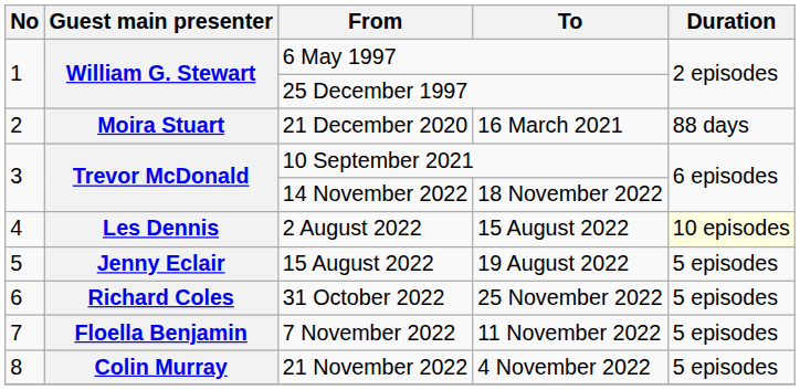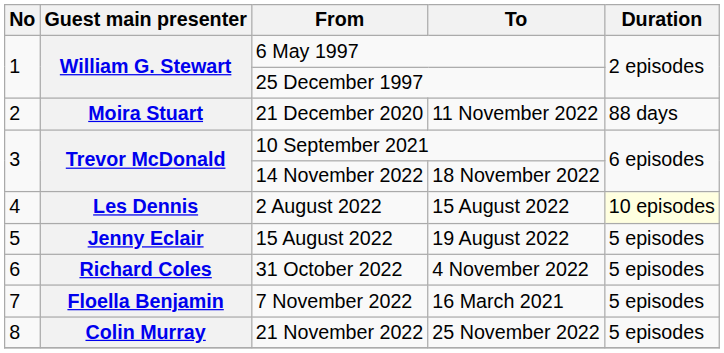21 December 2020 | To: 16 March 2021 -> 11 November 2022
31 October 2022 | To: 25 November 2022 -> 4 November 2022
7 November 2022 | To: 11 November 2022 -> 16 March 2021
21 November 2022 | To: 4 November 2022 -> 25 November 2022
